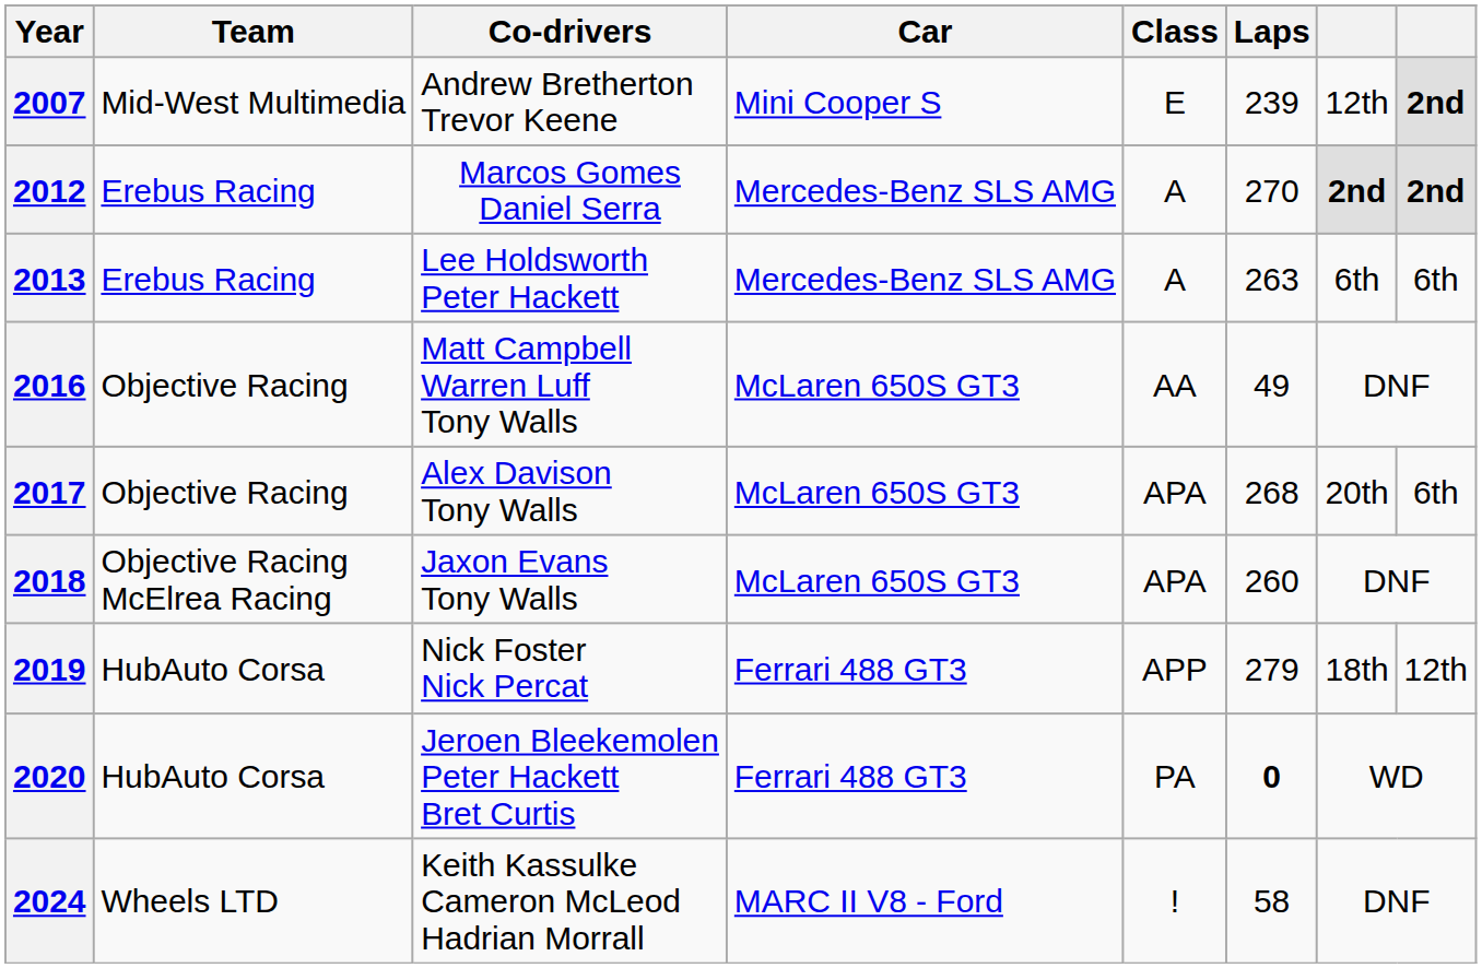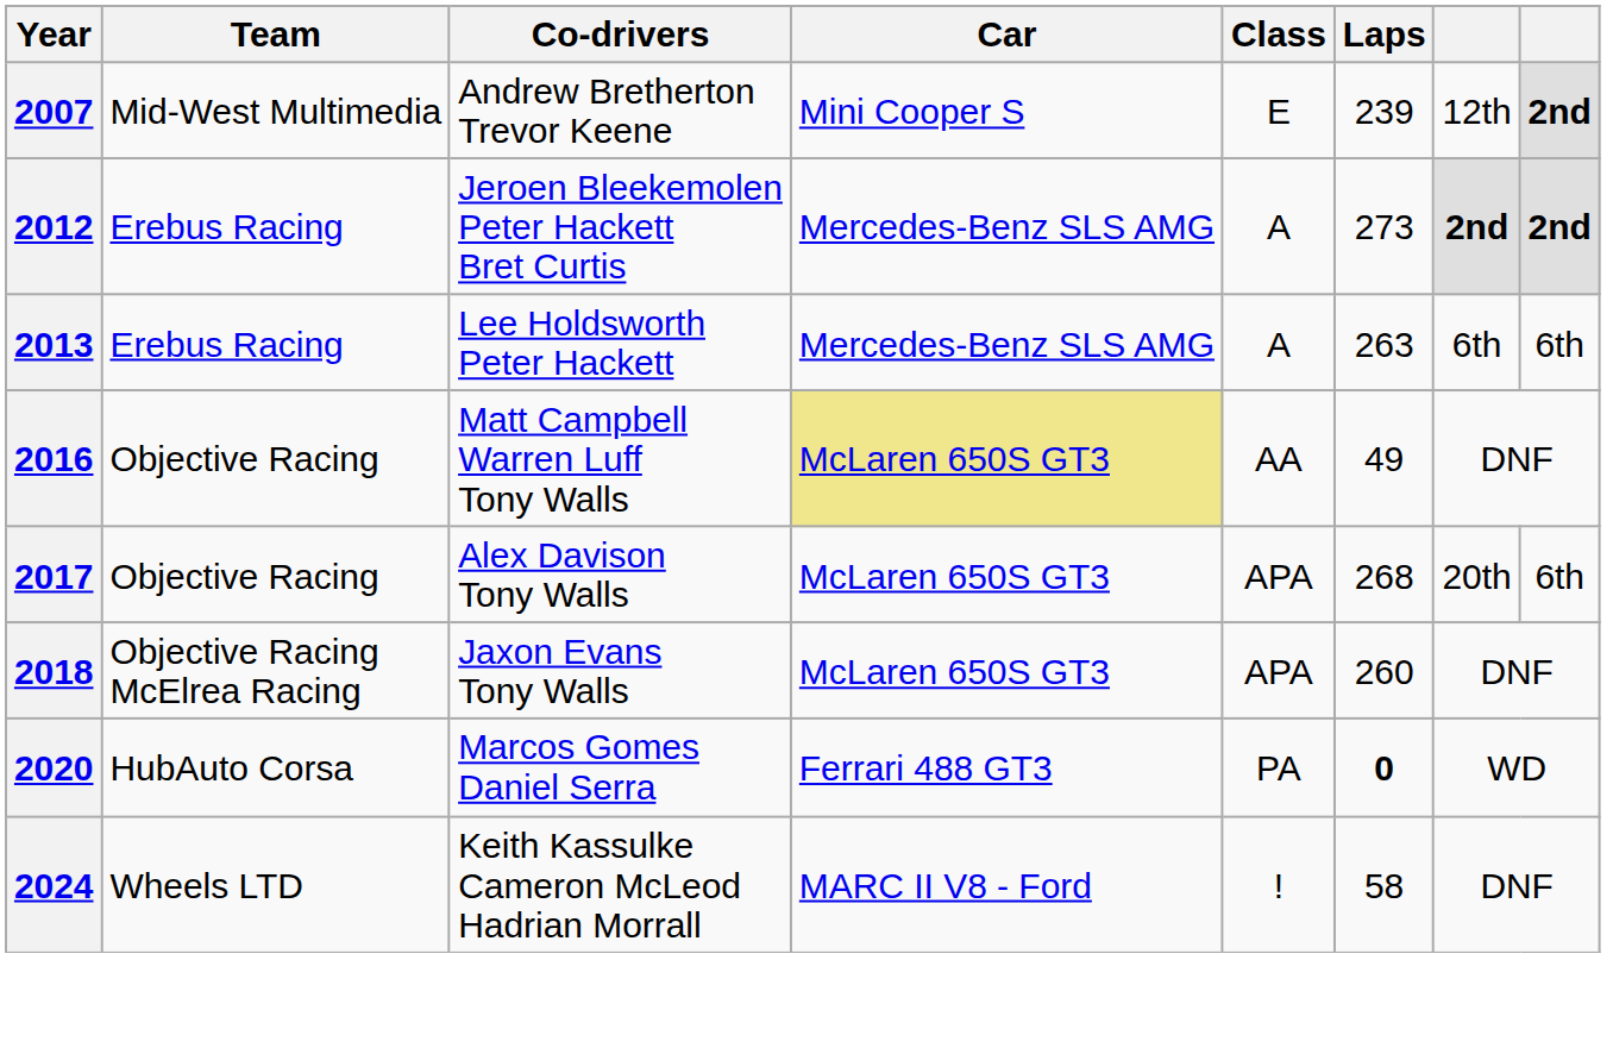2012 | Co-drivers: Marcos Gomes Daniel Serra -> Jeroen Bleekemolen Peter Hackett Bret Curtis
2012 | Laps: 270 -> 273
2016 | Car: no background -> khaki background
- row: 2019 | HubAuto Corsa | Nick Foster Nick Percat | Ferrari 488 GT3 | APP | 279 | 18th | 12th
2020 | Co-drivers: Jeroen Bleekemolen Peter Hackett Bret Curtis -> Marcos Gomes Daniel Serra
